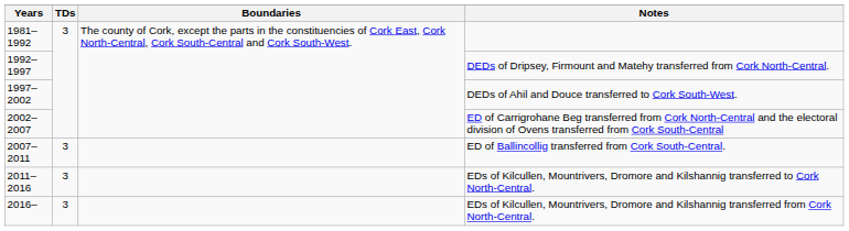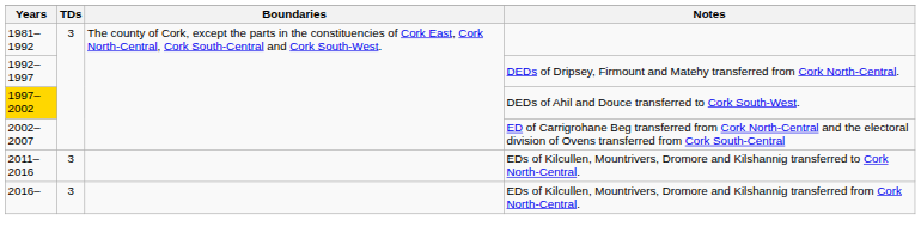DEDs of Ahil and Douce transferred to Cork South-West. | Years: no background -> gold background
- row: 2007–2011 | 3 | ED of Ballincollig transferred from Cork South-Central.
